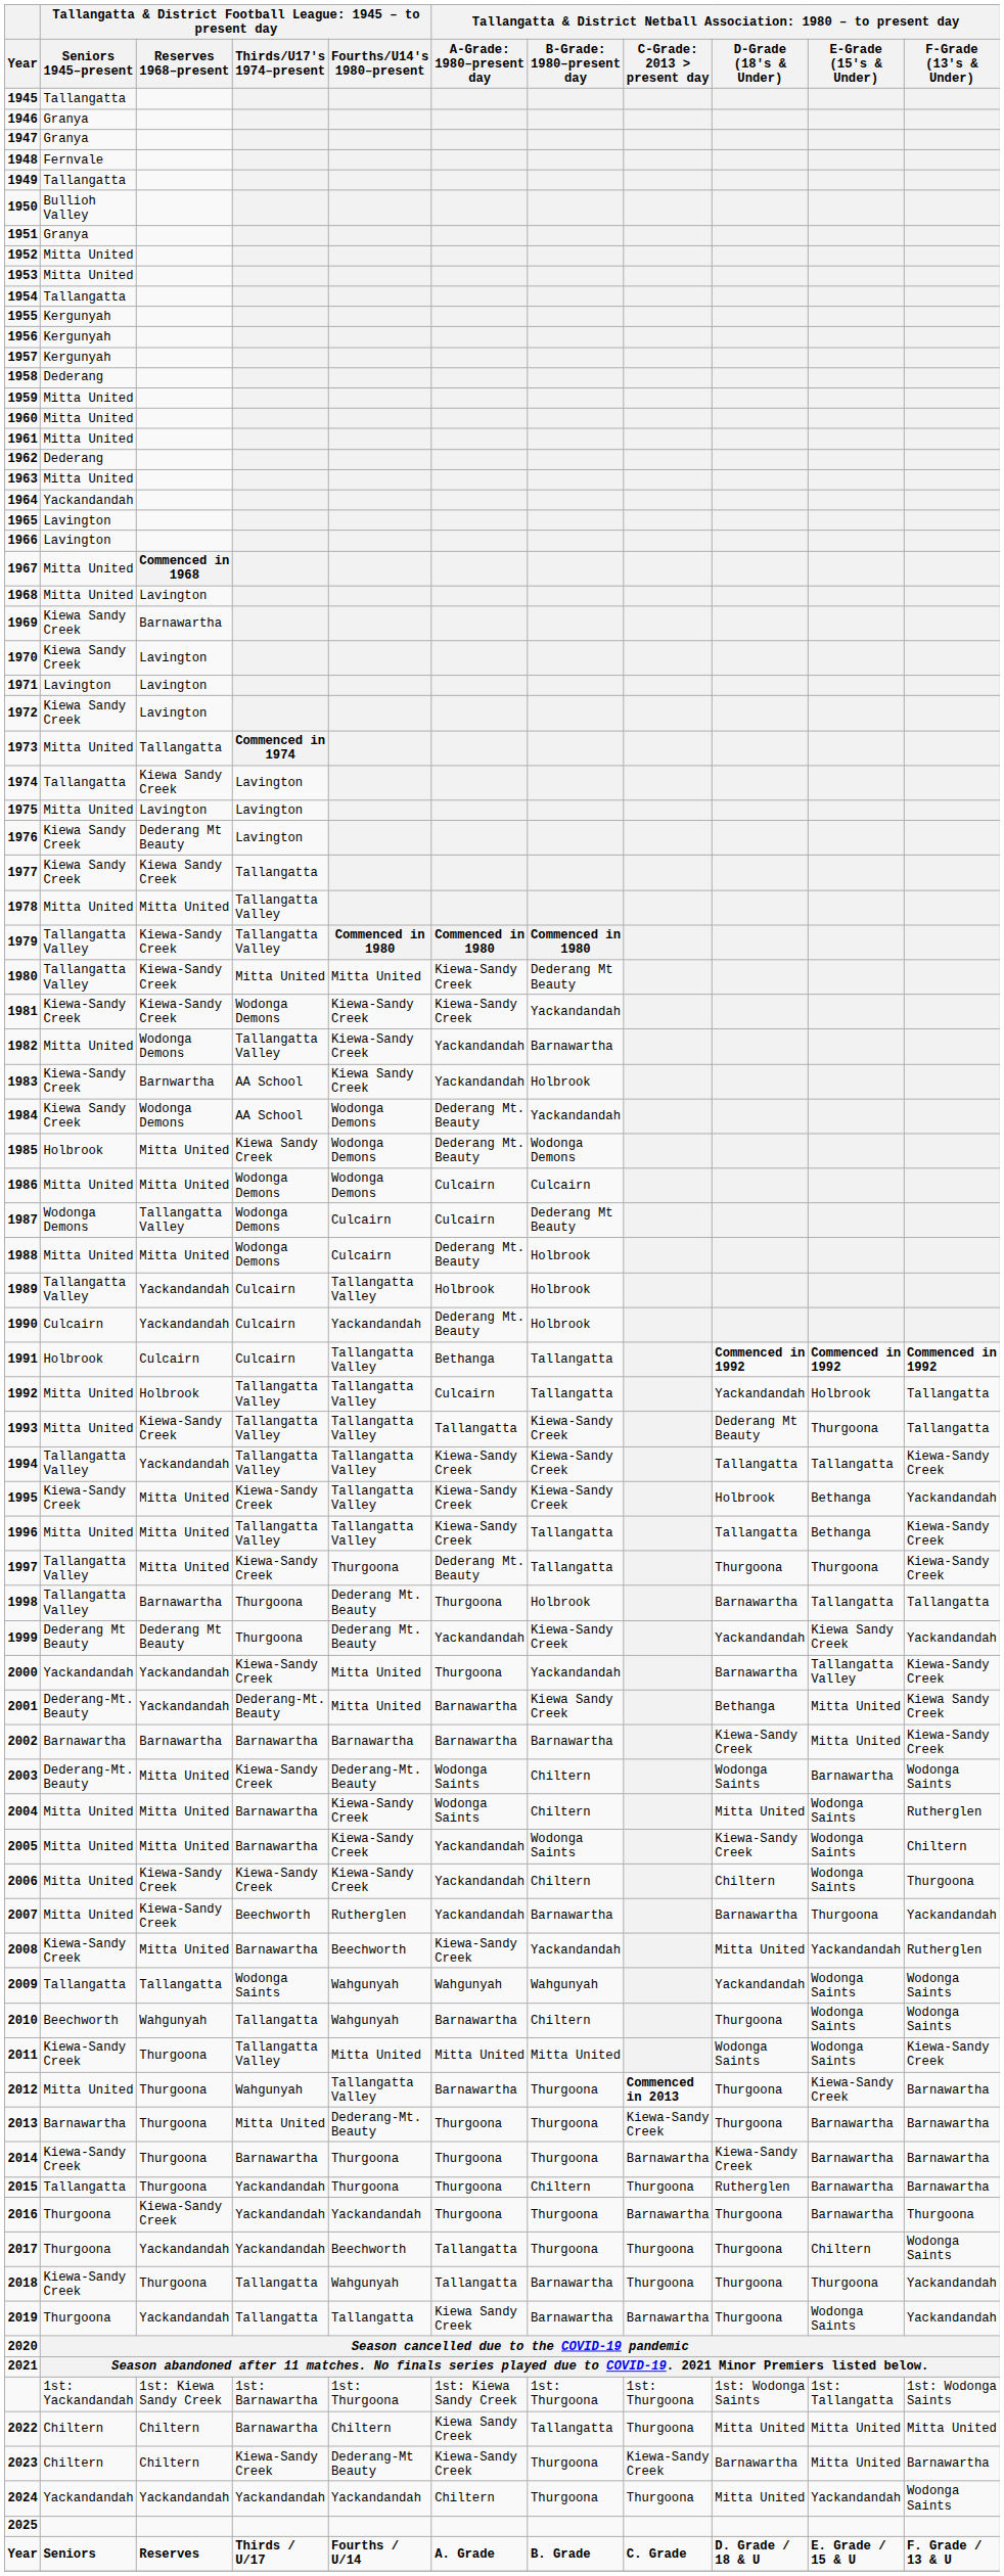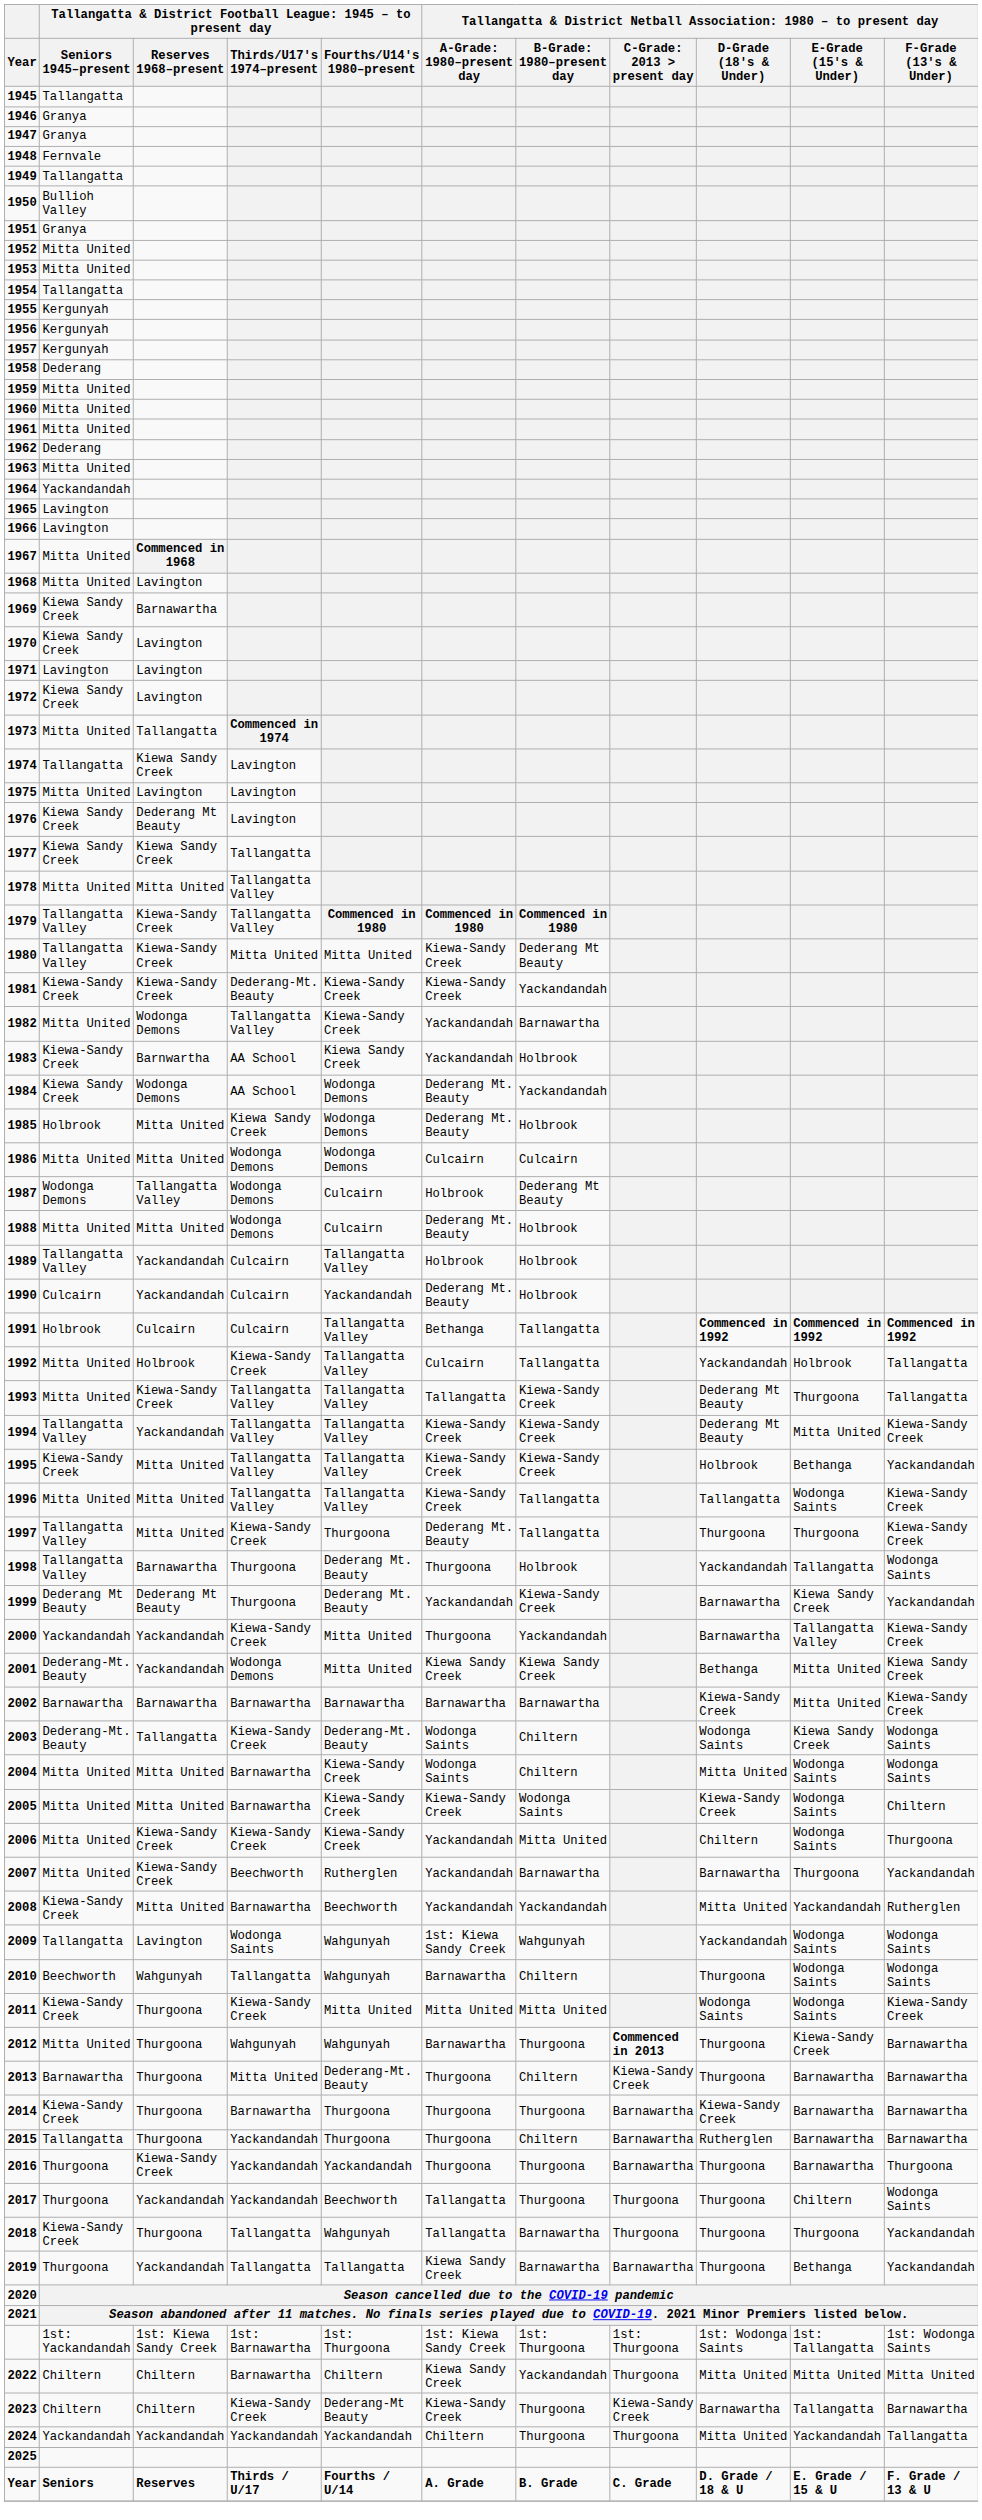1981 | column 4: Wodonga Demons -> Dederang-Mt. Beauty
1985 | column 7: Wodonga Demons -> Holbrook
1987 | column 6: Culcairn -> Holbrook
1992 | column 4: Tallangatta Valley -> Kiewa-Sandy Creek
1994 | column 9: Tallangatta -> Dederang Mt Beauty
1994 | column 10: Tallangatta -> Mitta United
1995 | column 4: Kiewa-Sandy Creek -> Tallangatta Valley
1996 | column 10: Bethanga -> Wodonga Saints
1998 | column 9: Barnawartha -> Yackandandah
1998 | column 11: Tallangatta -> Wodonga Saints
1999 | column 9: Yackandandah -> Barnawartha
2001 | column 4: Dederang-Mt. Beauty -> Wodonga Demons
2001 | column 6: Barnawartha -> Kiewa Sandy Creek
2003 | column 3: Mitta United -> Tallangatta
2003 | column 10: Barnawartha -> Kiewa Sandy Creek
2004 | column 11: Rutherglen -> Wodonga Saints
2005 | column 6: Yackandandah -> Kiewa-Sandy Creek
2006 | column 7: Chiltern -> Mitta United
2008 | column 6: Kiewa-Sandy Creek -> Yackandandah
2009 | column 3: Tallangatta -> Lavington
2009 | column 6: Wahgunyah -> 1st: Kiewa Sandy Creek
2011 | column 4: Tallangatta Valley -> Kiewa-Sandy Creek
2012 | column 5: Tallangatta Valley -> Wahgunyah
2013 | column 7: Thurgoona -> Chiltern
2015 | column 8: Thurgoona -> Barnawartha
2019 | column 10: Wodonga Saints -> Bethanga
2022 | column 7: Tallangatta -> Yackandandah
2023 | column 10: Mitta United -> Tallangatta
2024 | column 11: Wodonga Saints -> Tallangatta
